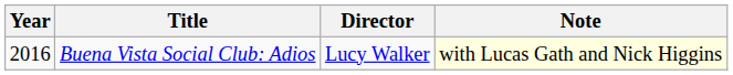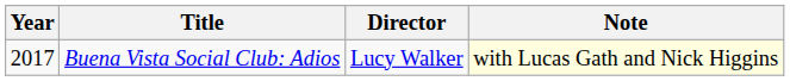Buena Vista Social Club: Adios | Year: 2016 -> 2017
